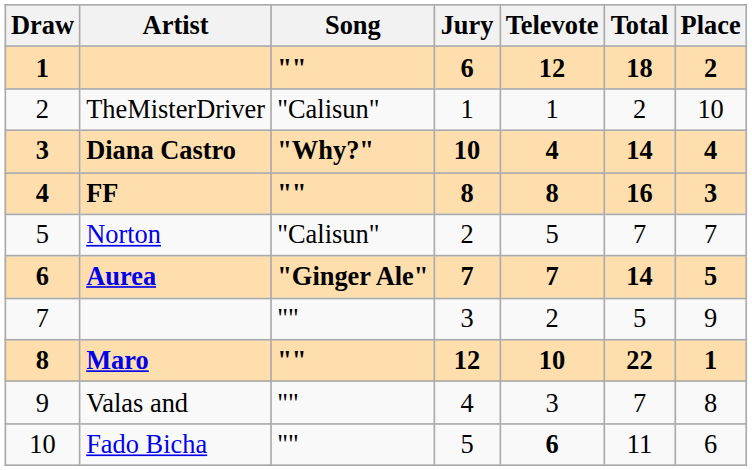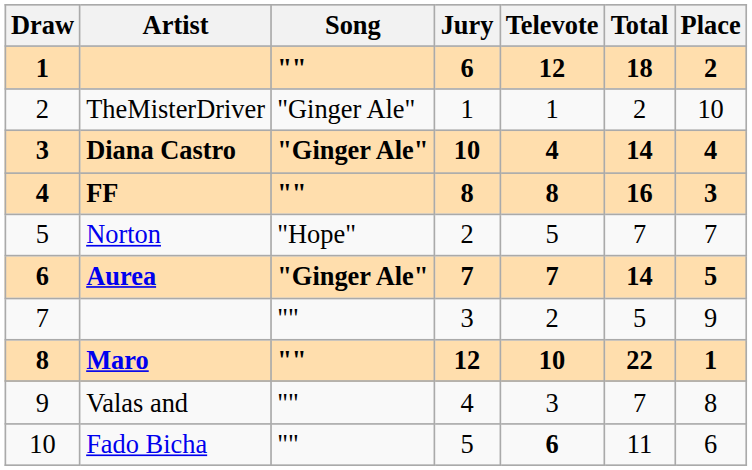TheMisterDriver | Song: "Calisun" -> "Ginger Ale"
Diana Castro | Song: "Why?" -> "Ginger Ale"
Norton | Song: "Calisun" -> "Hope"
